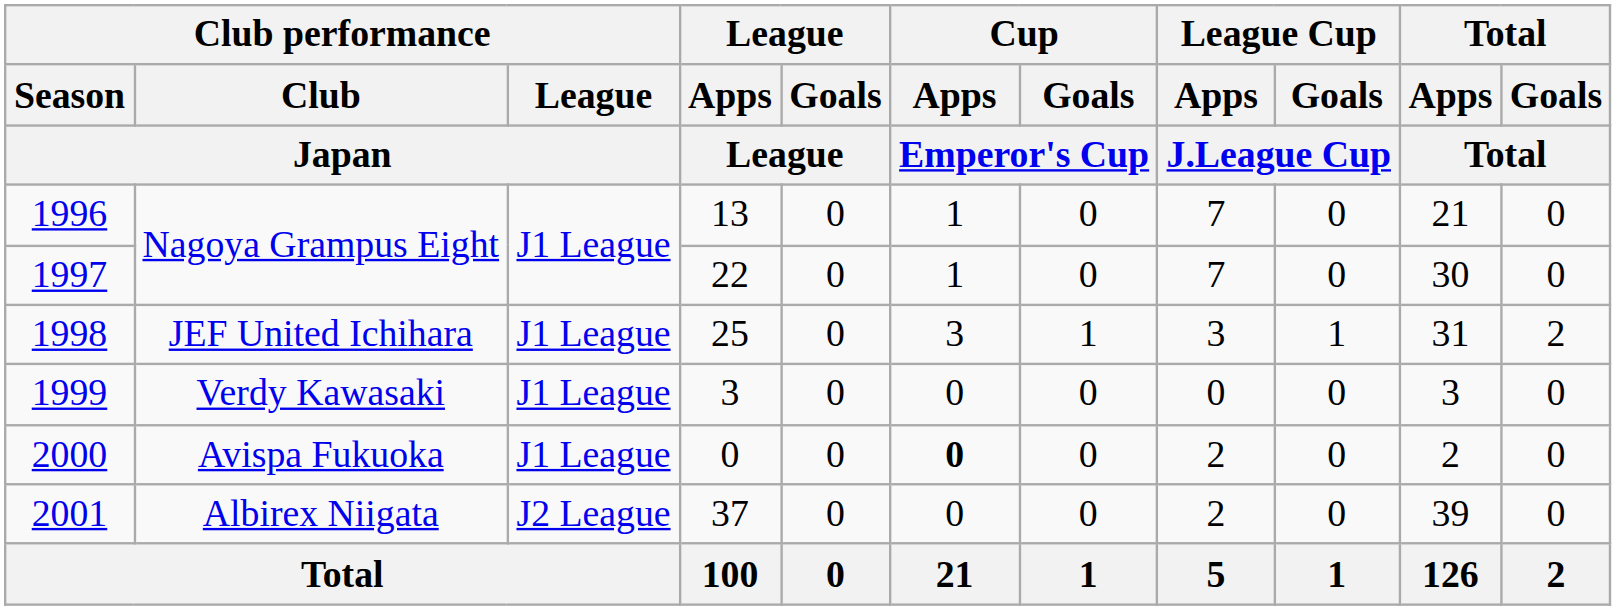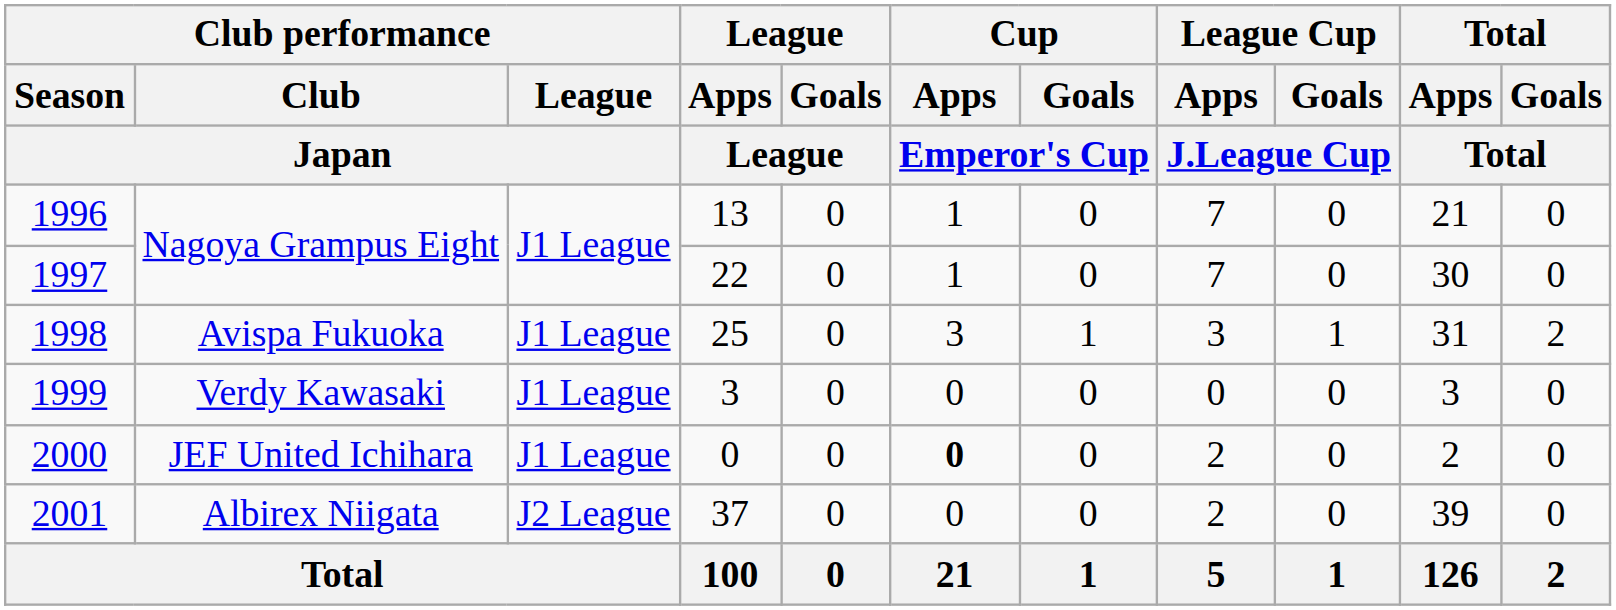1998 | Club performance / Club / Japan: JEF United Ichihara -> Avispa Fukuoka
2000 | Club performance / Club / Japan: Avispa Fukuoka -> JEF United Ichihara
